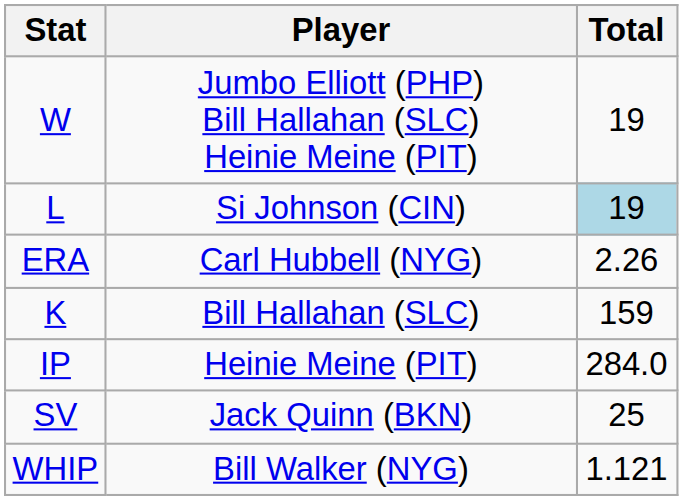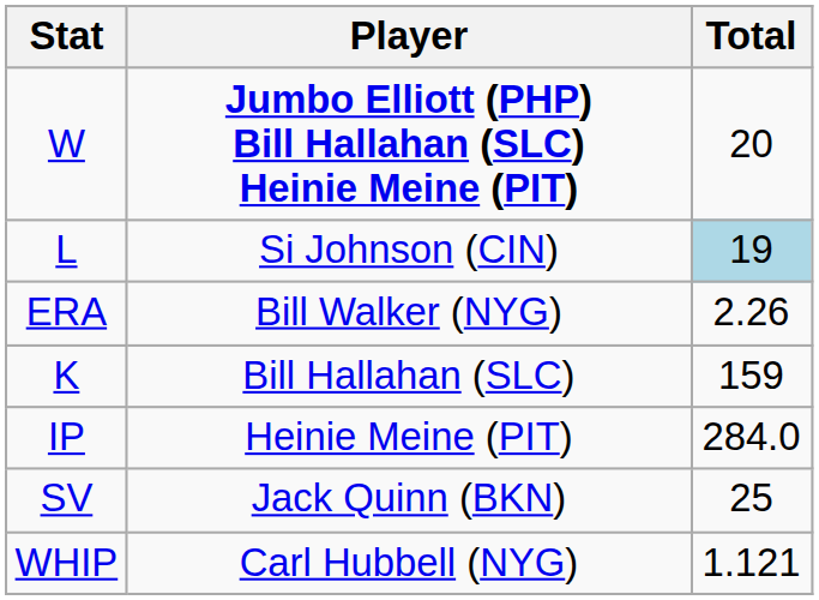W | Player: normal -> bold
W | Total: 19 -> 20
ERA | Player: Carl Hubbell (NYG) -> Bill Walker (NYG)
WHIP | Player: Bill Walker (NYG) -> Carl Hubbell (NYG)
